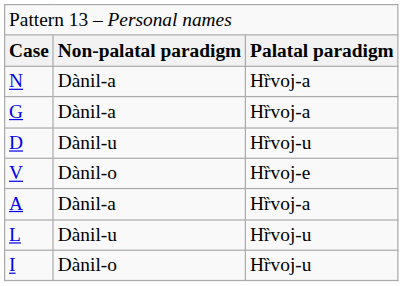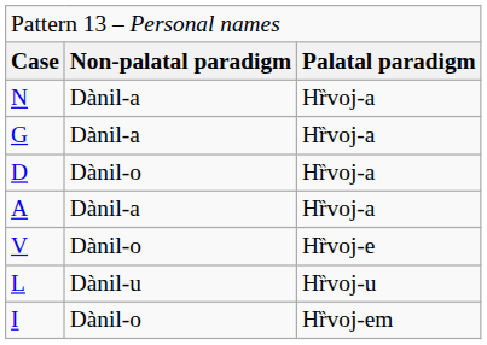D | column 2: Dànil-u -> Dànil-o
D | column 3: Hȑvoj-u -> Hȑvoj-a
rows swapped: A <-> V
I | column 3: Hȑvoj-u -> Hȑvoj-em
